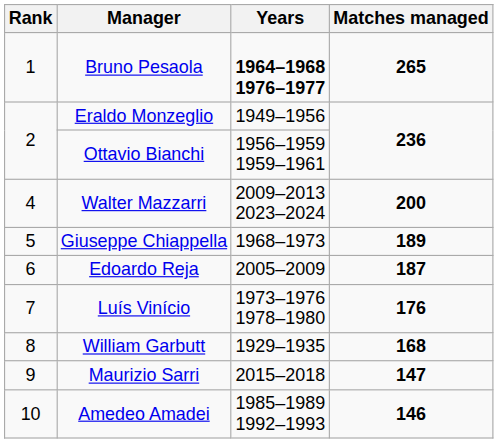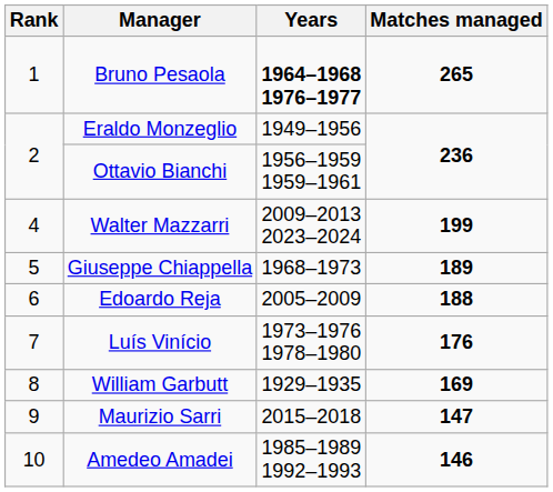Walter Mazzarri | Matches managed: 200 -> 199
Edoardo Reja | Matches managed: 187 -> 188
William Garbutt | Matches managed: 168 -> 169
